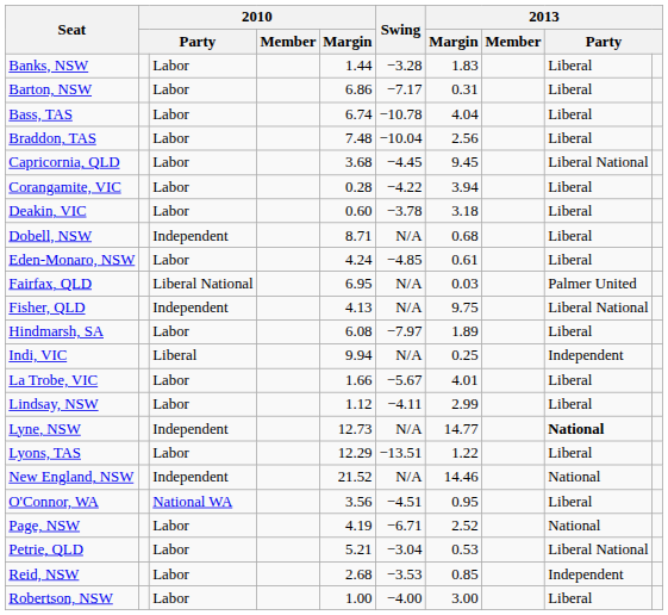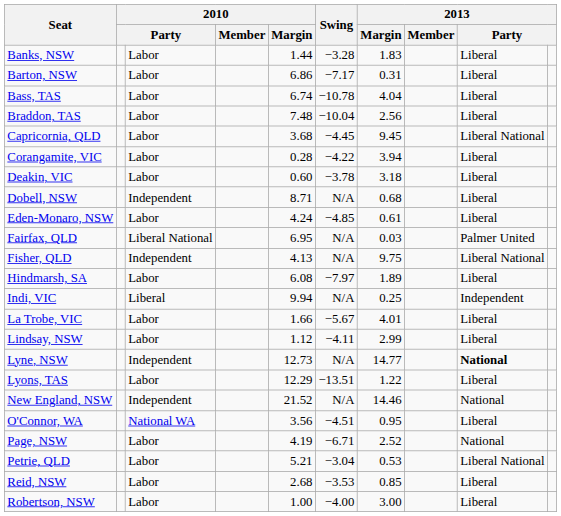Reid, NSW | column 9: Independent -> Liberal
